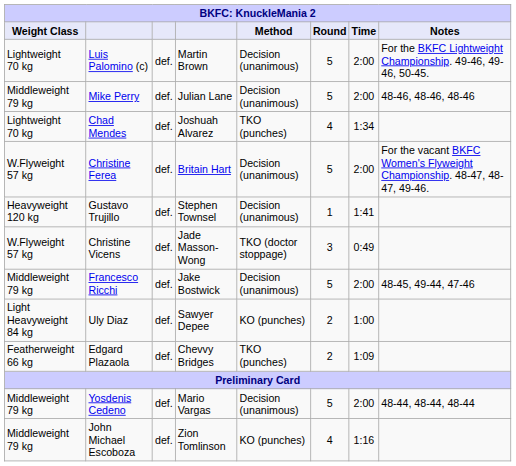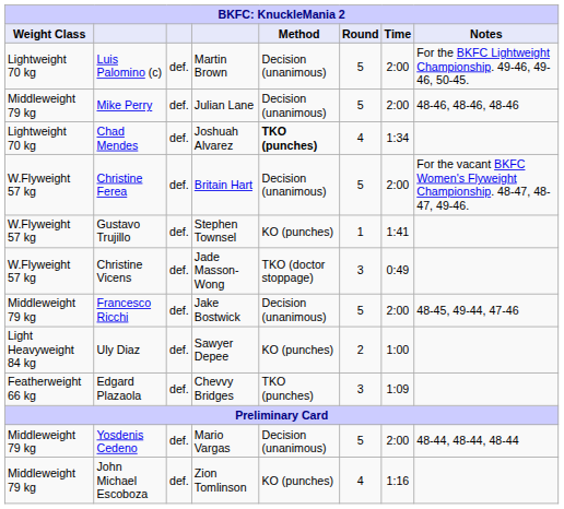Chad Mendes | Method: normal -> bold
Gustavo Trujillo | Weight Class: Heavyweight 120 kg -> W.Flyweight 57 kg
Gustavo Trujillo | Method: Decision (unanimous) -> KO (punches)
Edgard Plazaola | Round: 2 -> 3
